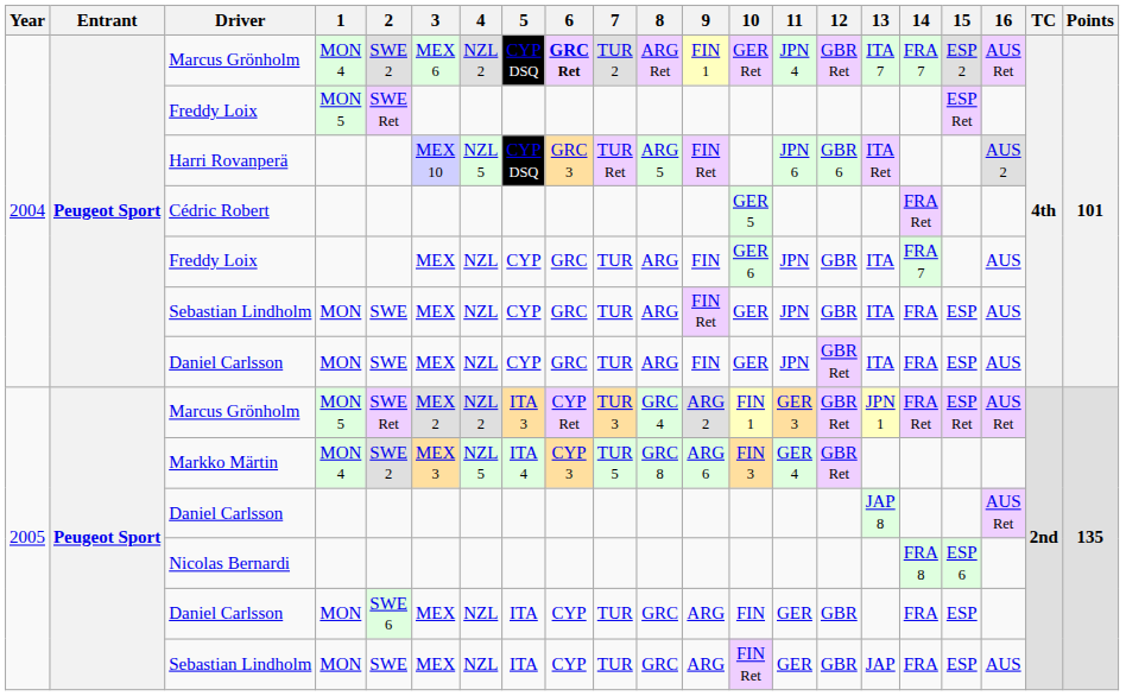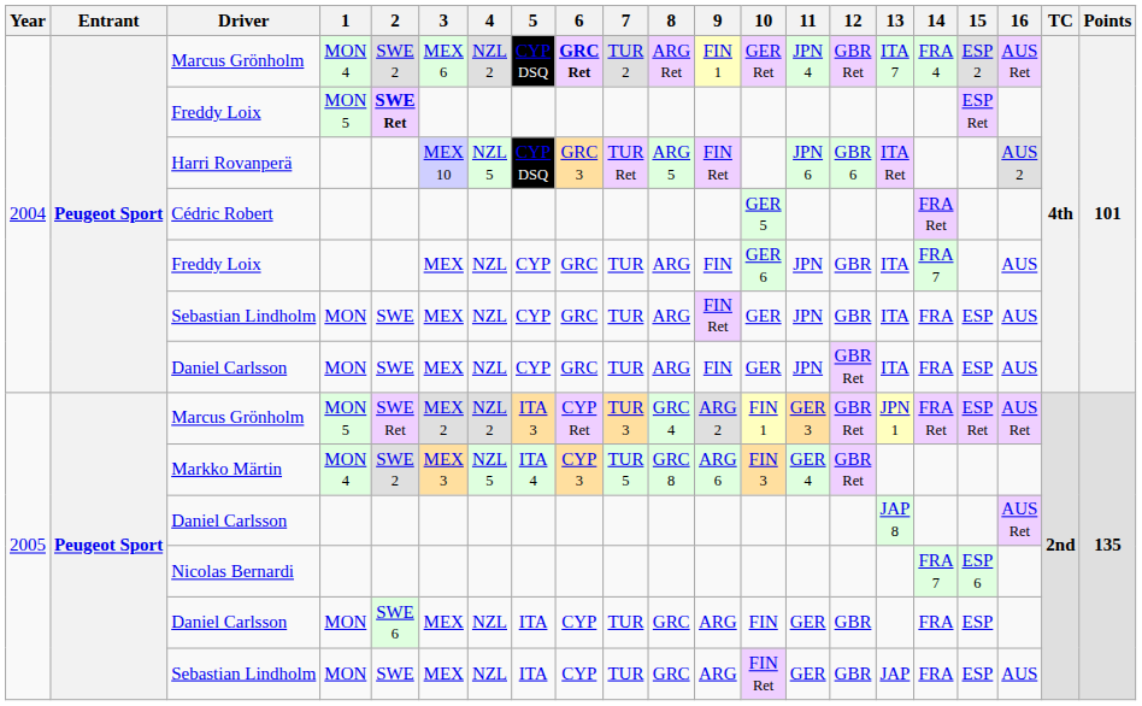Marcus Grönholm / MON 4 | 14: FRA 7 -> FRA 4
Freddy Loix / MON 5 | 2: normal -> bold
Nicolas Bernardi | 14: FRA 8 -> FRA 7
